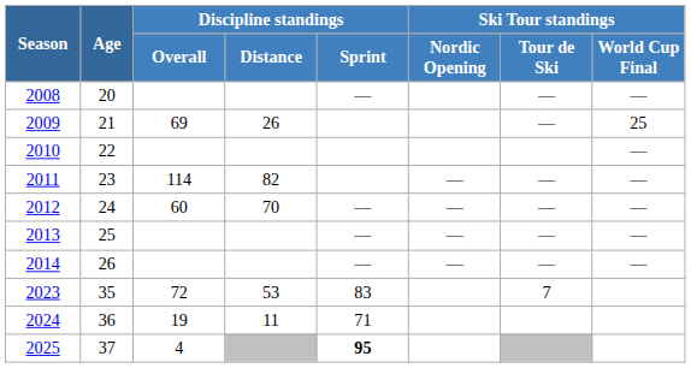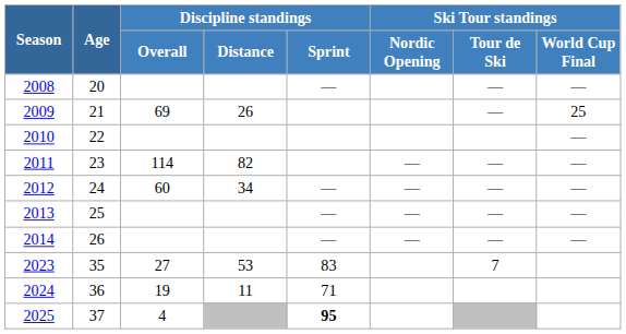2012 | Discipline standings / Distance: 70 -> 34
2023 | Discipline standings / Overall: 72 -> 27
